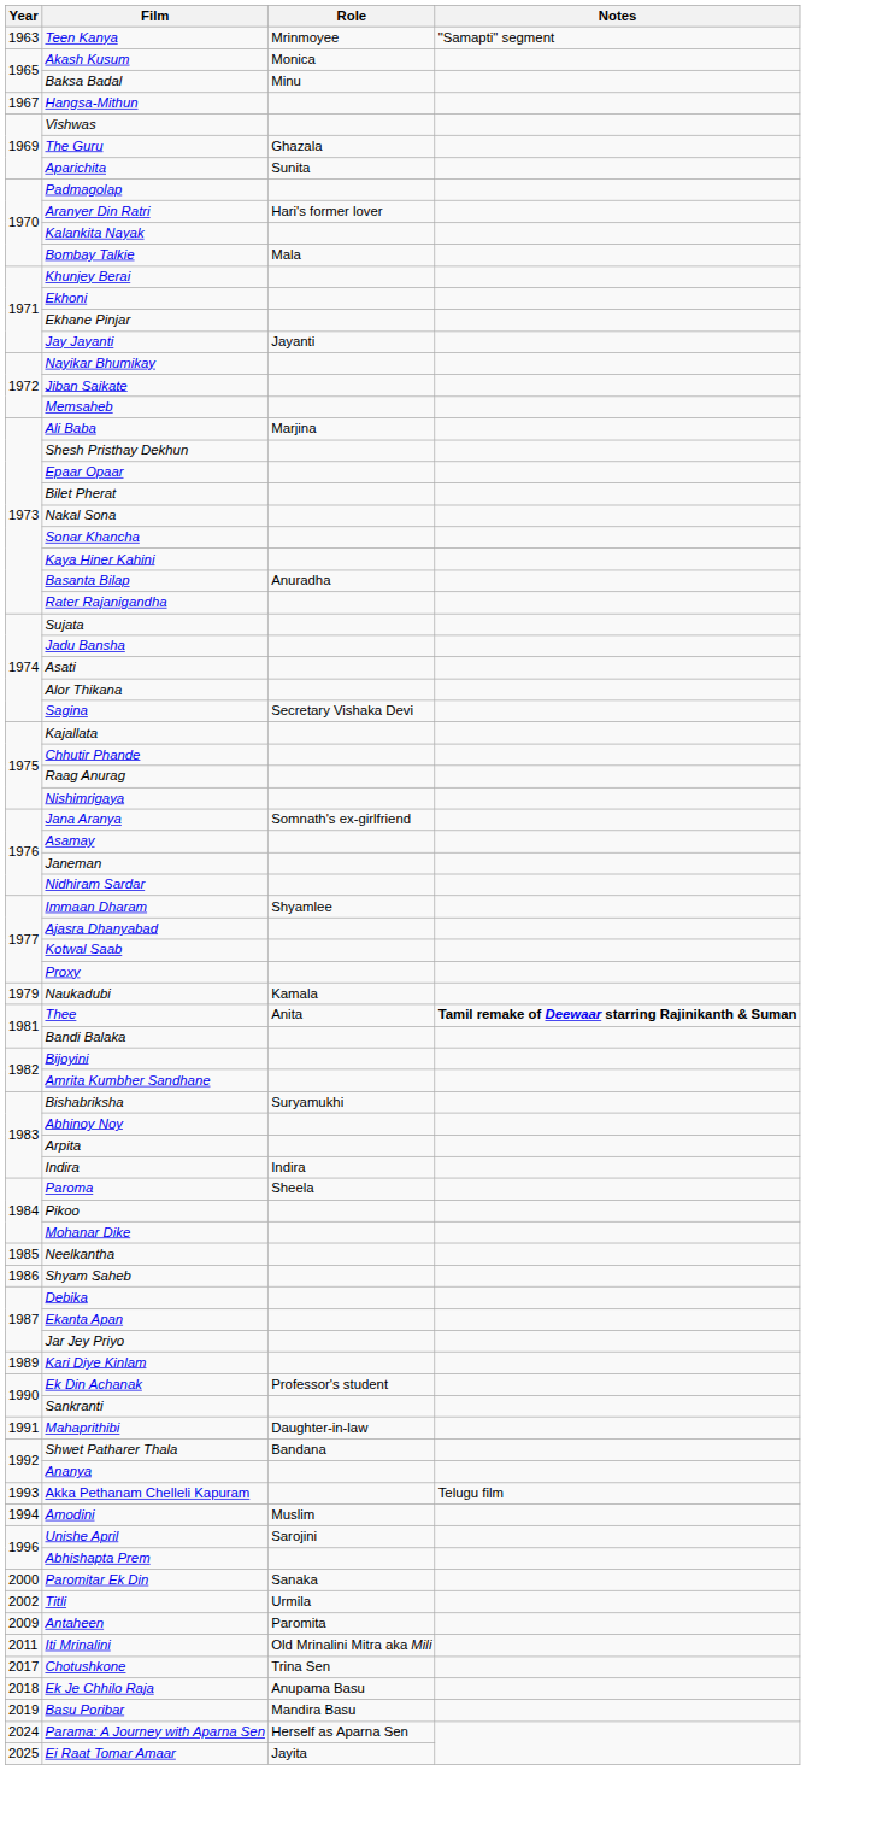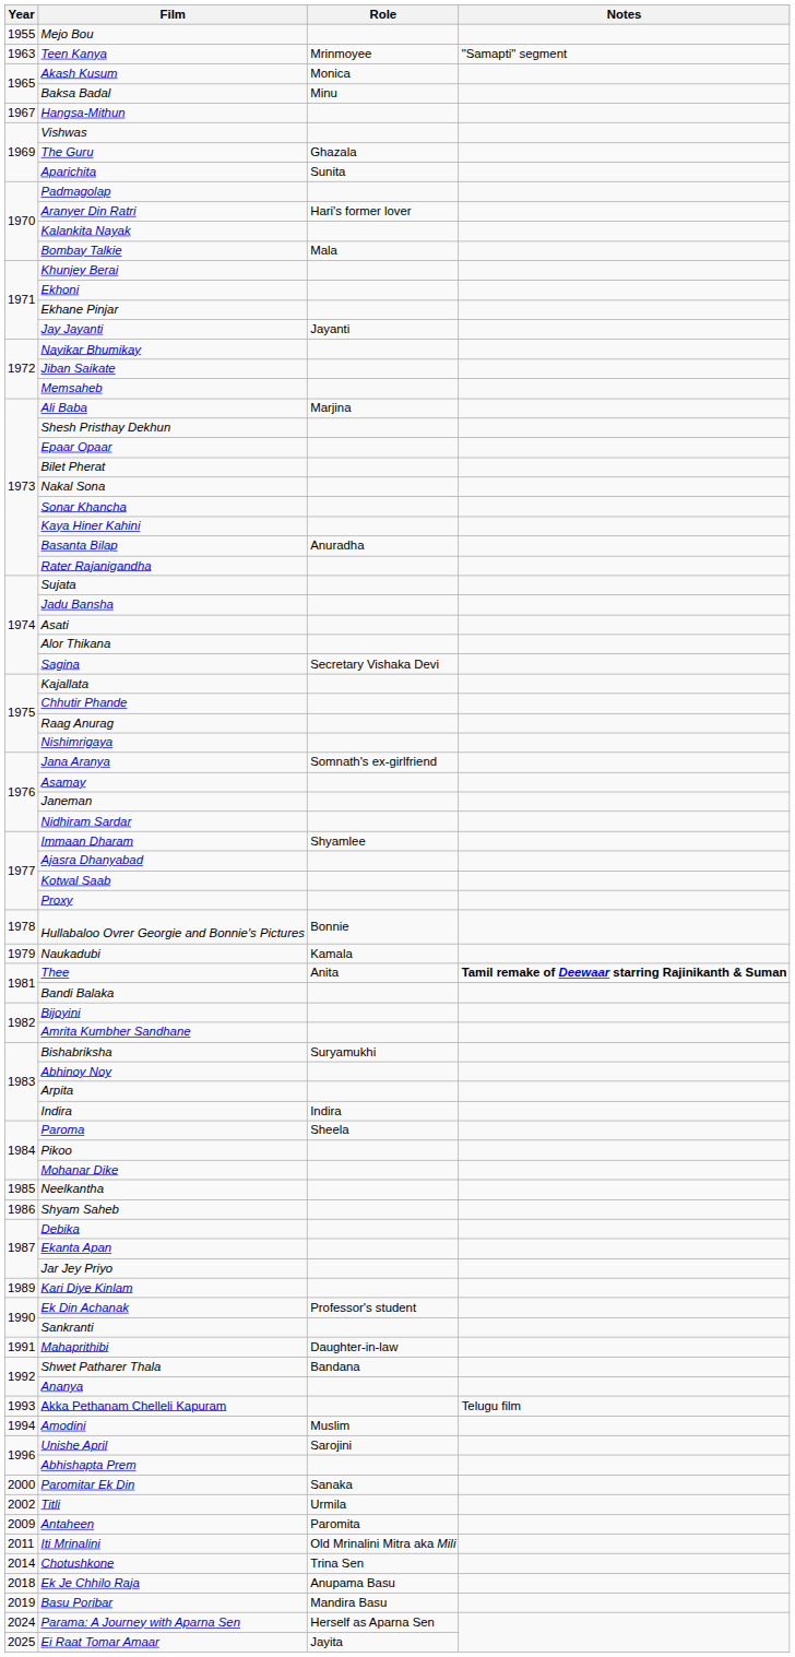+ row: 1955 | Mejo Bou
+ row: 1978 | Hullabaloo Ovrer Georgie and Bonnie's Pictures | Bonnie
Chotushkone | Year: 2017 -> 2014
